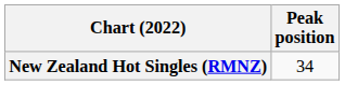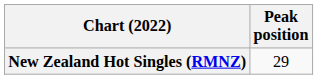New Zealand Hot Singles (RMNZ) | Peak position: 34 -> 29
